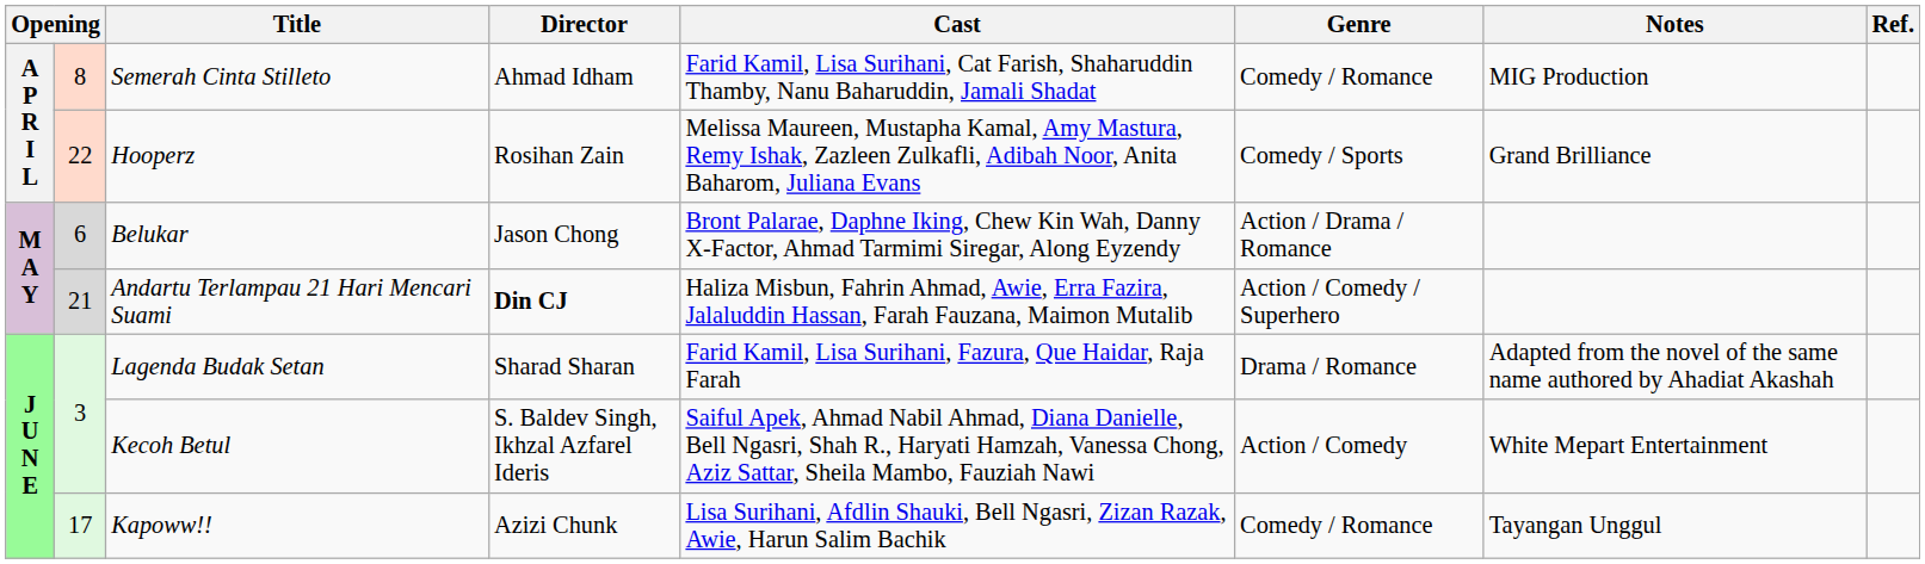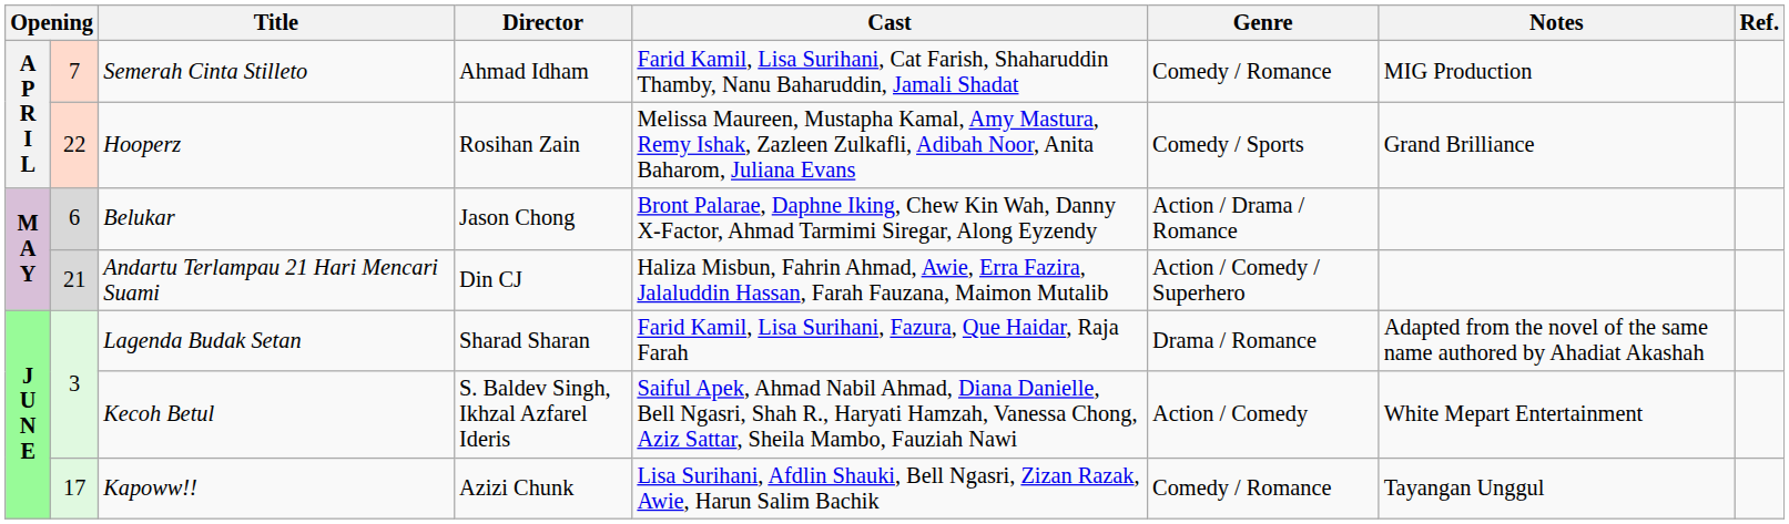Semerah Cinta Stilleto | column 2: 8 -> 7
Andartu Terlampau 21 Hari Mencari Suami | Director: bold -> normal
